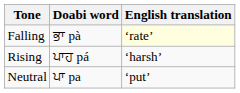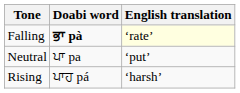Falling | Doabi word: normal -> bold
rows swapped: Neutral <-> Rising
